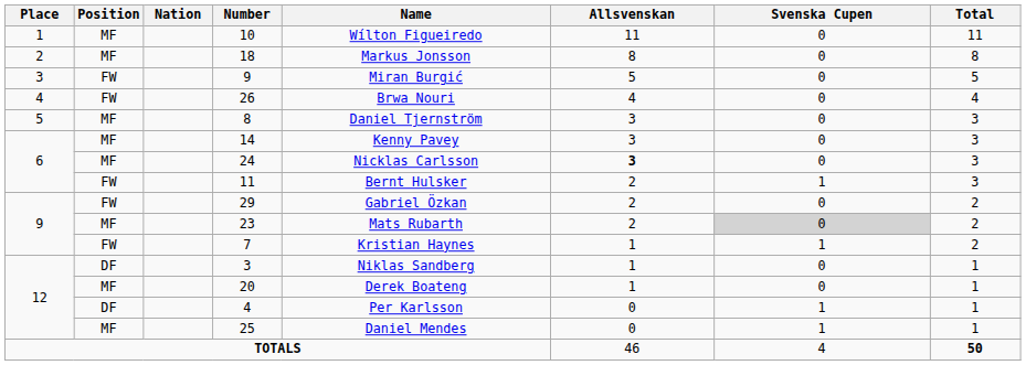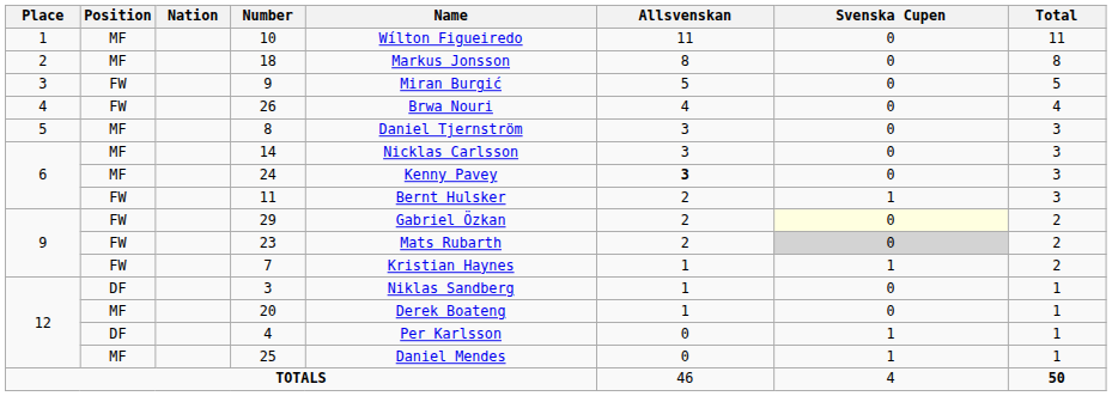14 | Name: Kenny Pavey -> Nicklas Carlsson
24 | Name: Nicklas Carlsson -> Kenny Pavey
29 | Svenska Cupen: no background -> lightyellow background
23 | Position: MF -> FW
